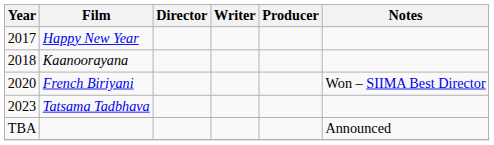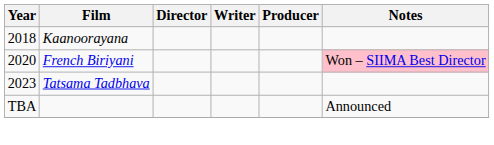- row: 2017 | Happy New Year
French Biriyani | Notes: no background -> pink background
